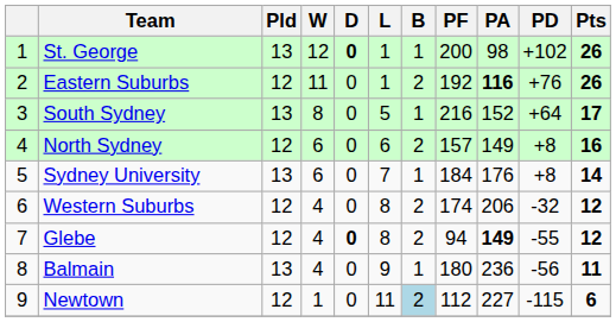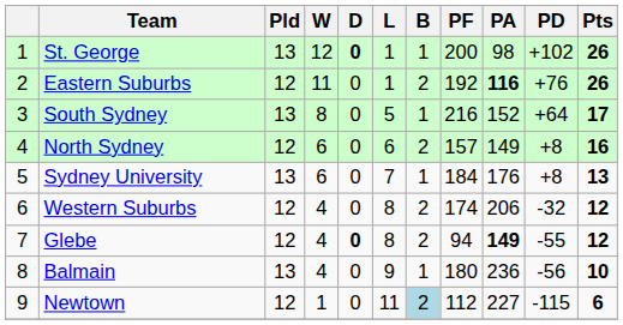Sydney University | Pts: 14 -> 13
Balmain | Pts: 11 -> 10
